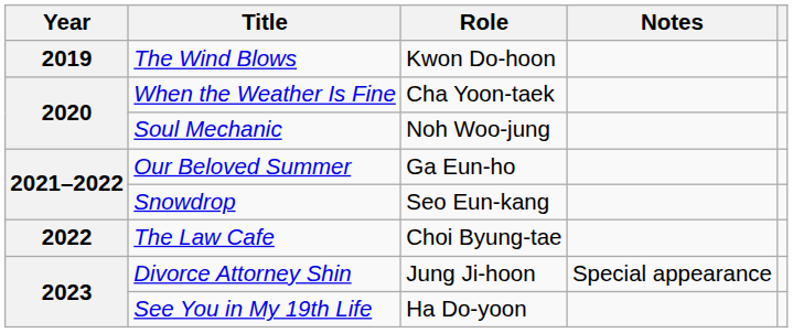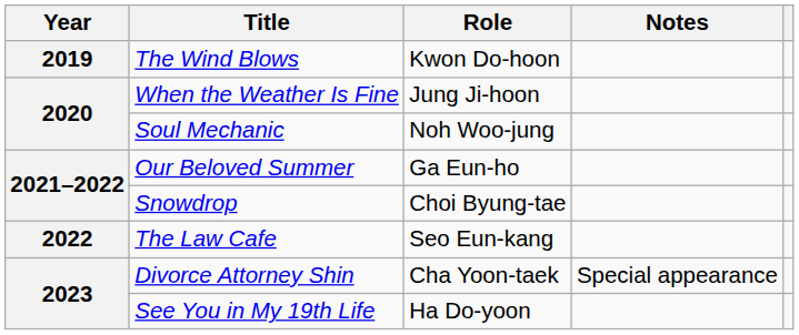When the Weather Is Fine | Role: Cha Yoon-taek -> Jung Ji-hoon
Snowdrop | Role: Seo Eun-kang -> Choi Byung-tae
The Law Cafe | Role: Choi Byung-tae -> Seo Eun-kang
Divorce Attorney Shin | Role: Jung Ji-hoon -> Cha Yoon-taek
